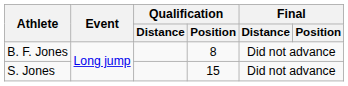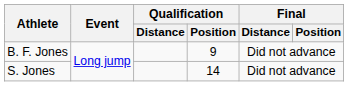B. F. Jones | Qualification / Position: 8 -> 9
S. Jones | Qualification / Position: 15 -> 14
